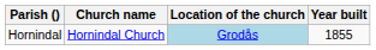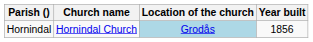Hornindal | Year built: 1855 -> 1856
